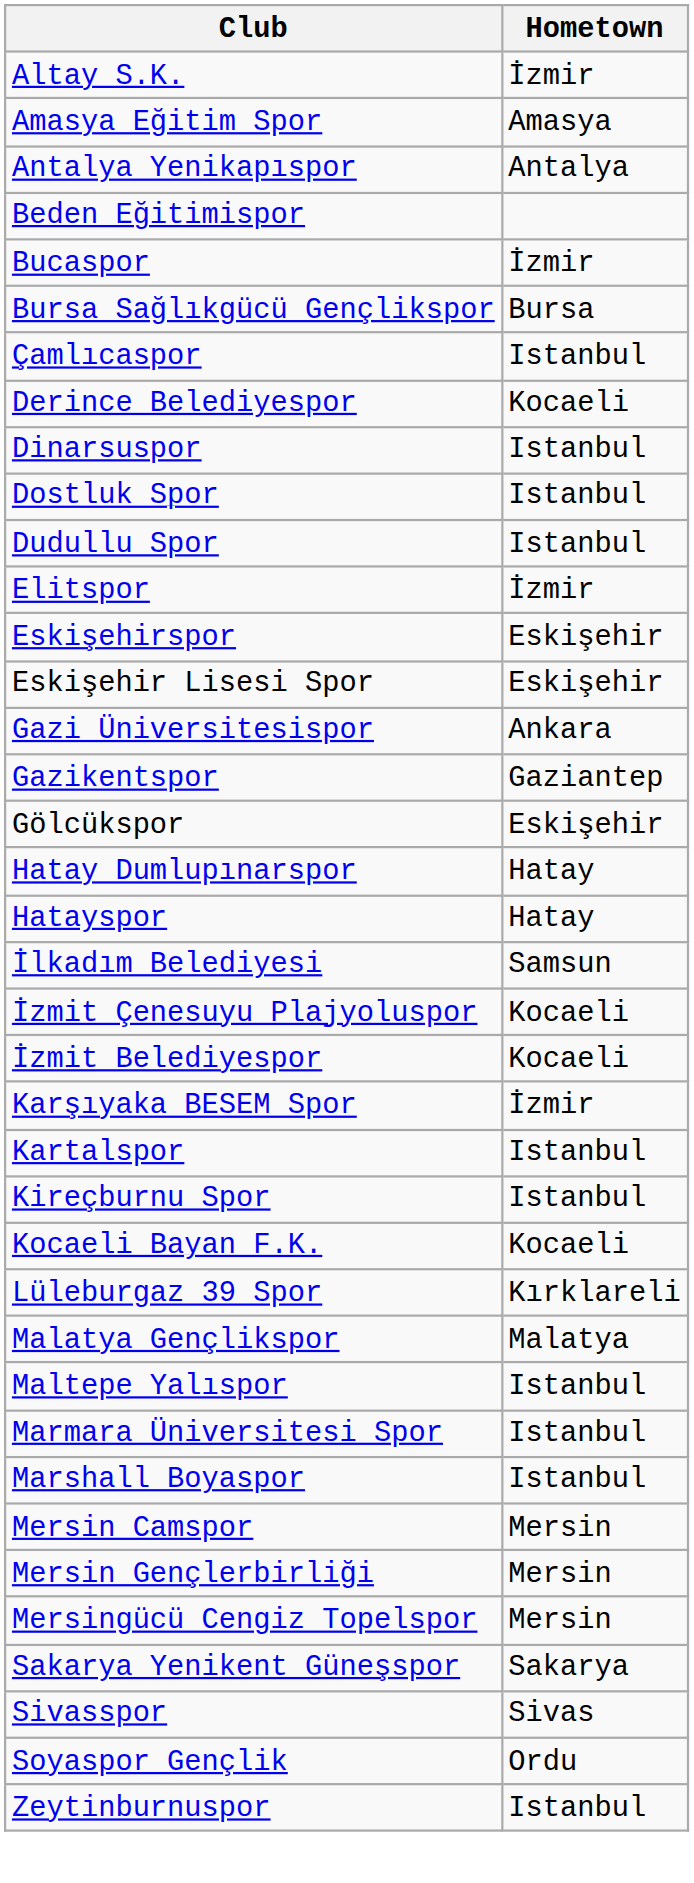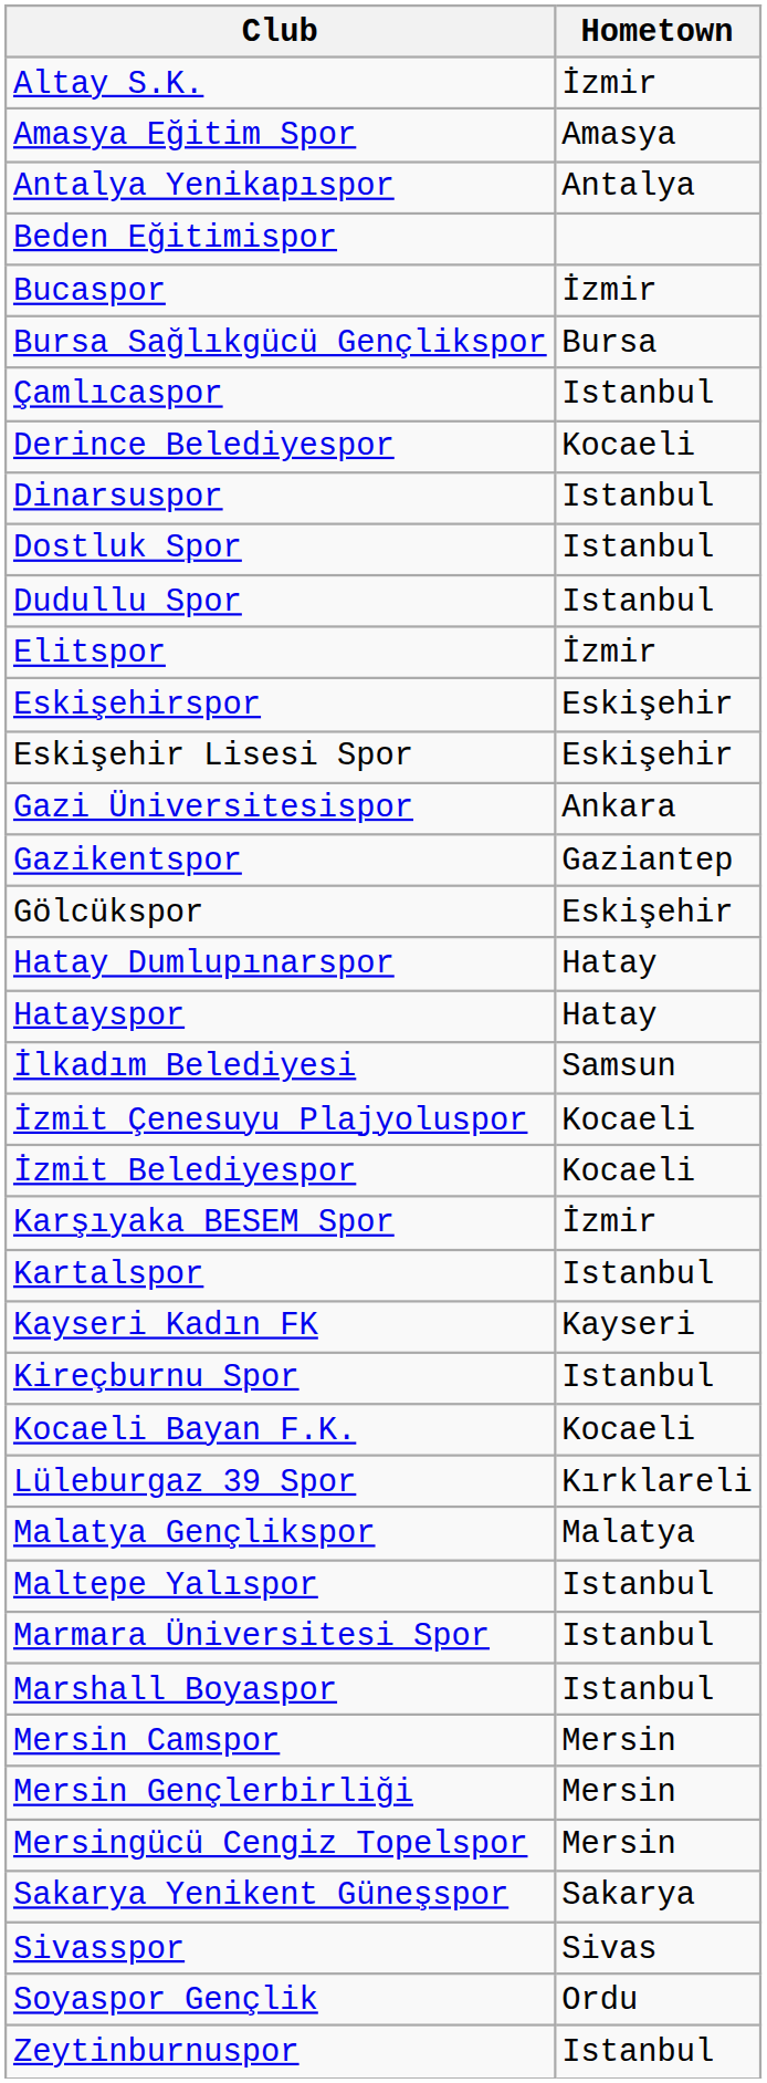+ row: Kayseri Kadın FK | Kayseri
